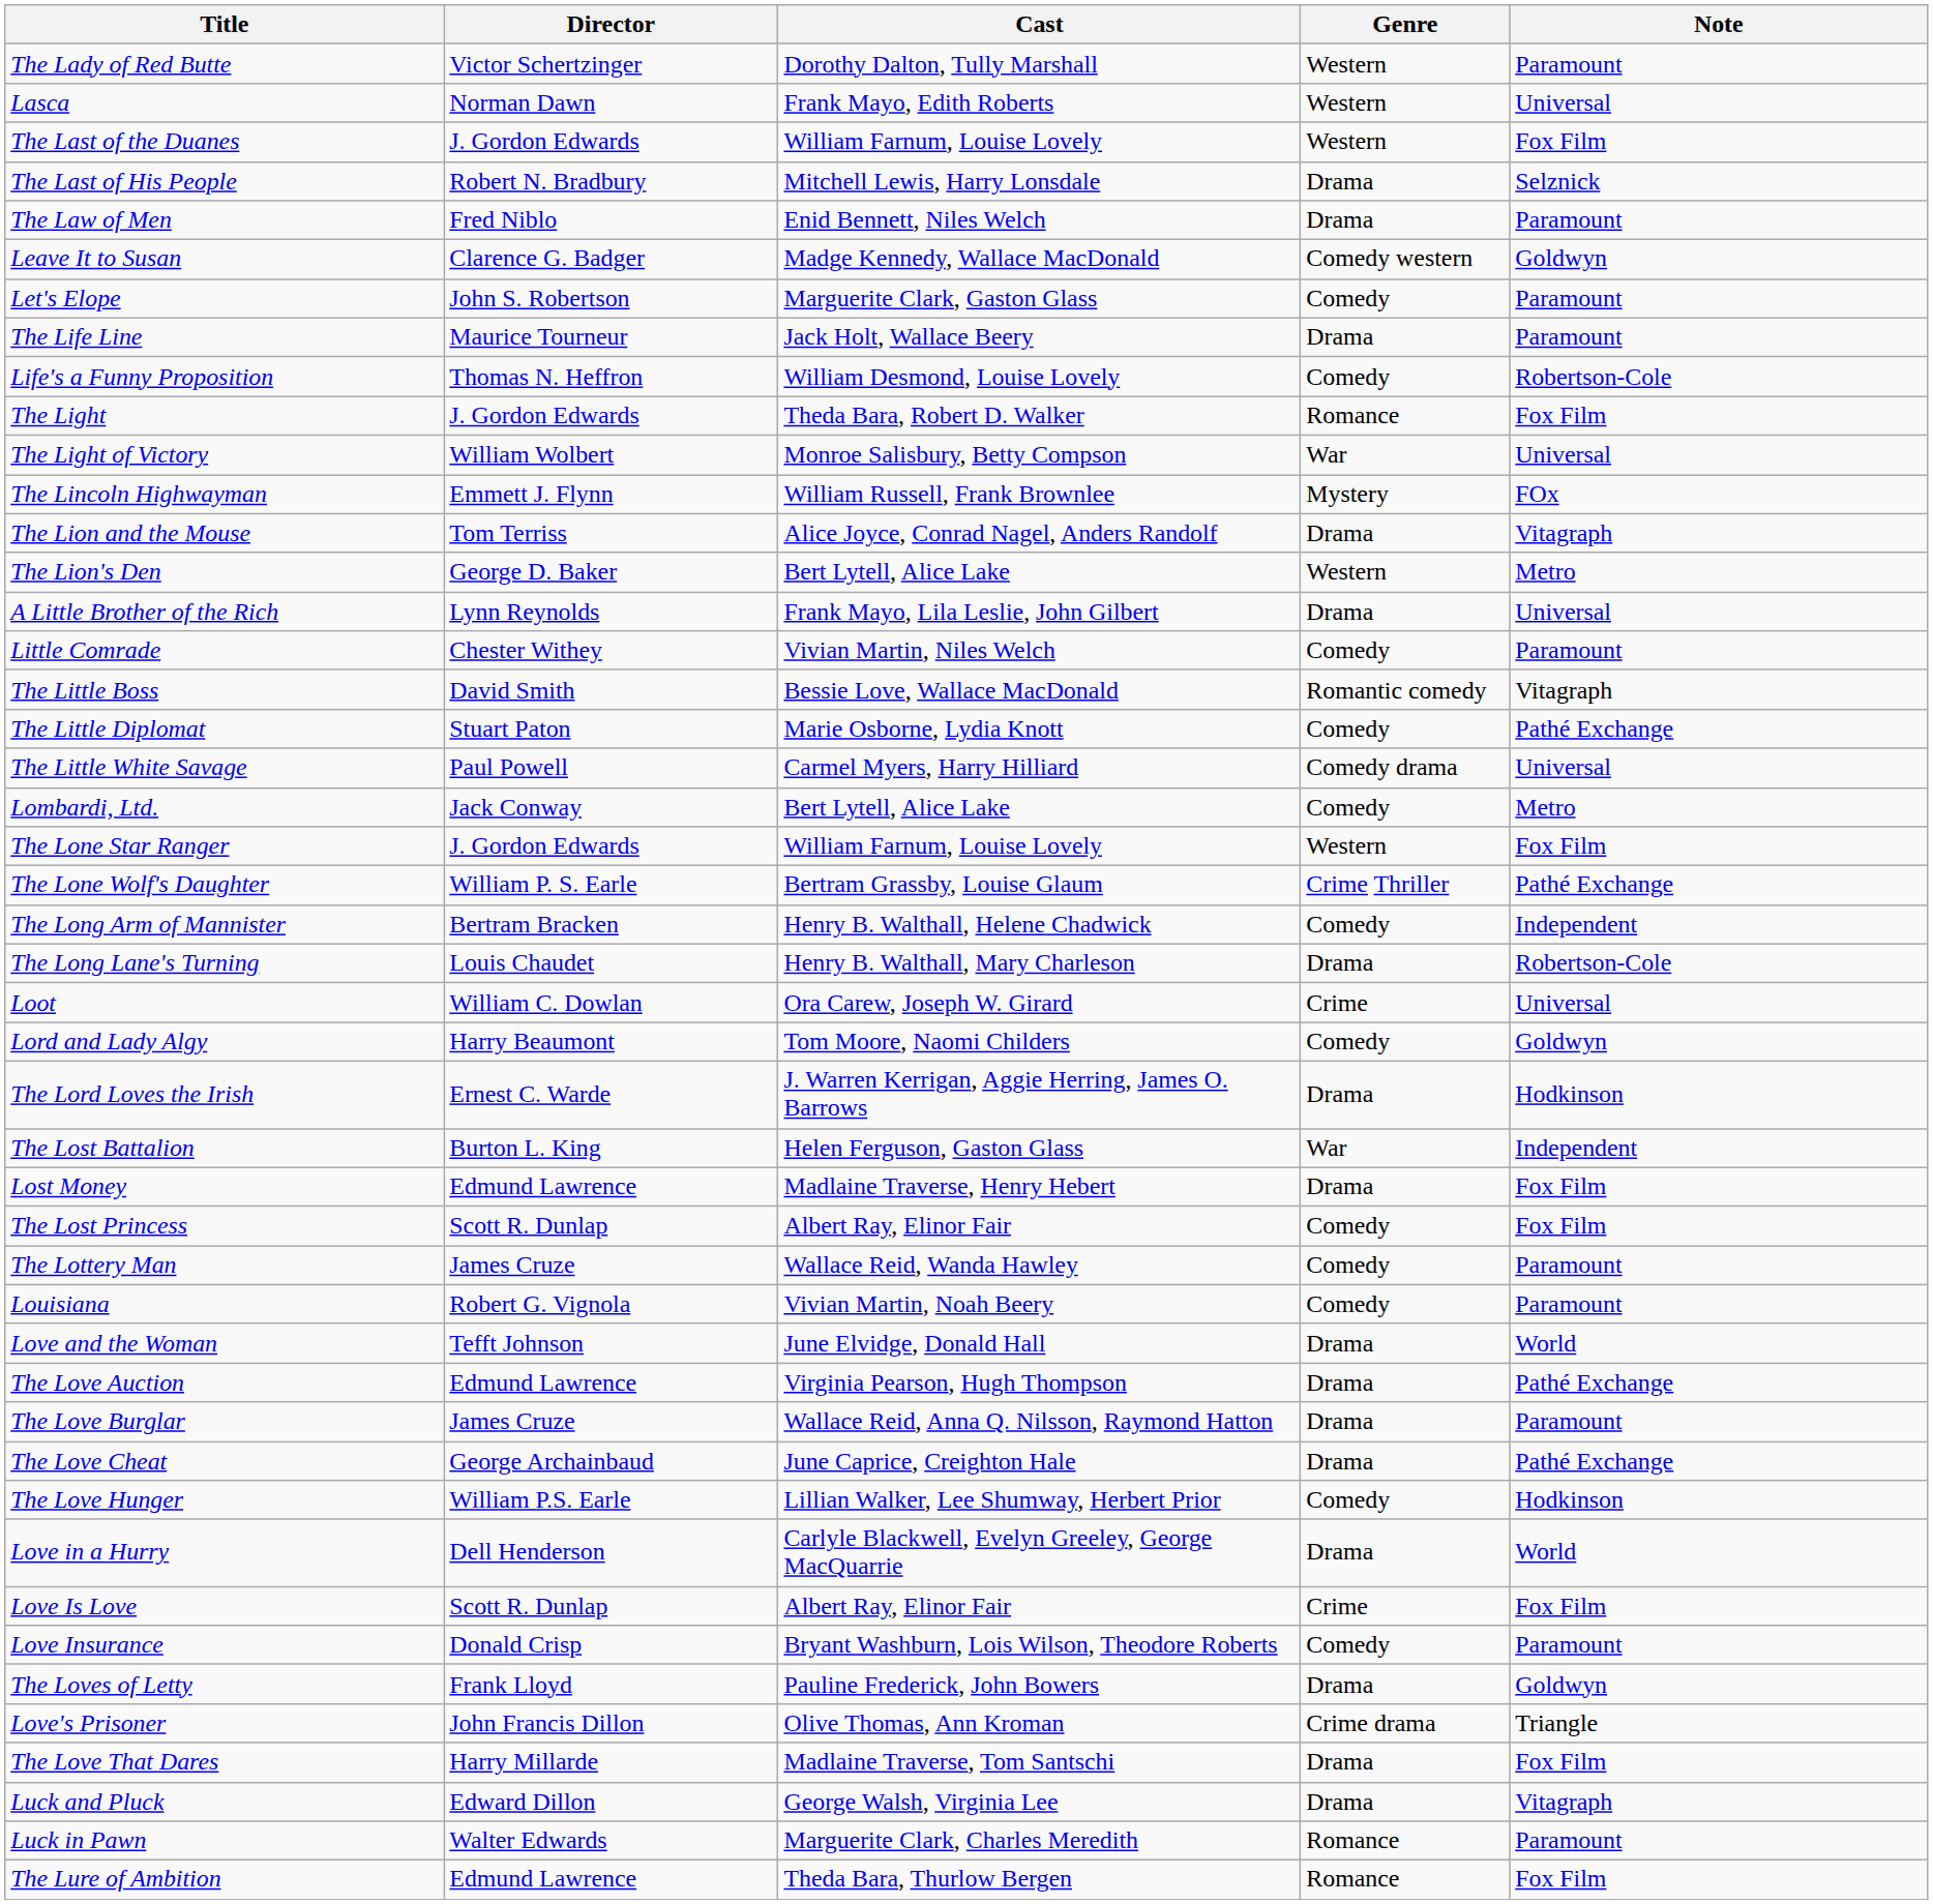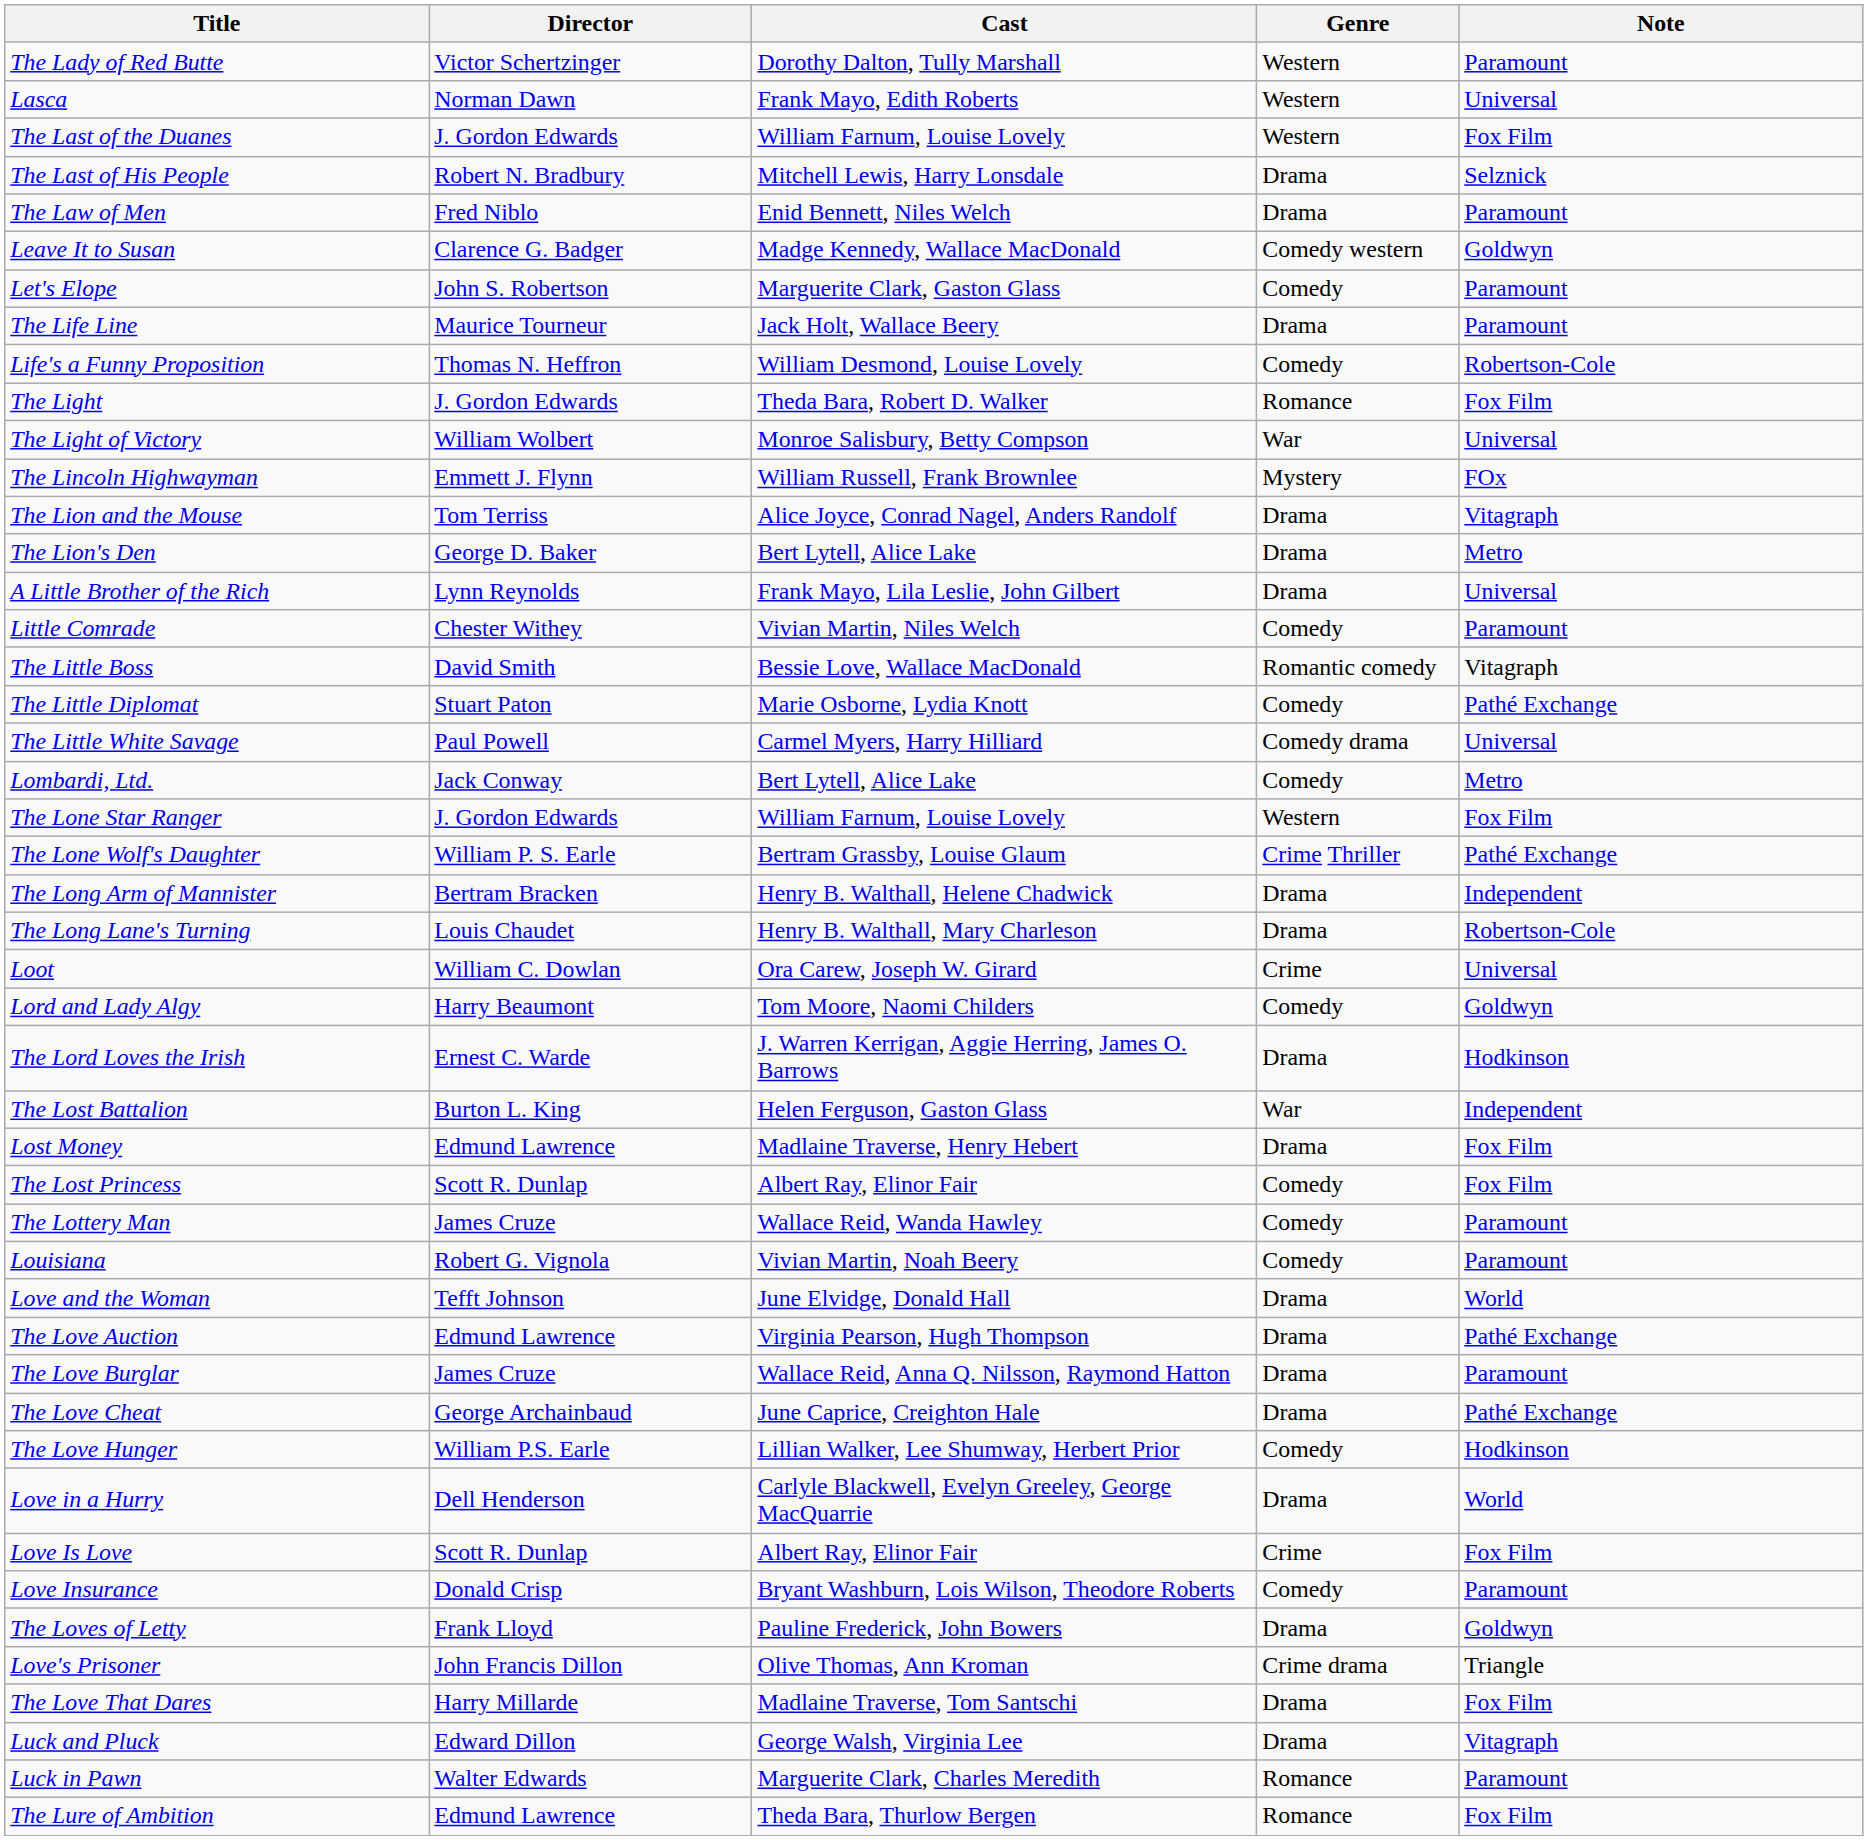The Lion's Den | Genre: Western -> Drama
The Long Arm of Mannister | Genre: Comedy -> Drama
